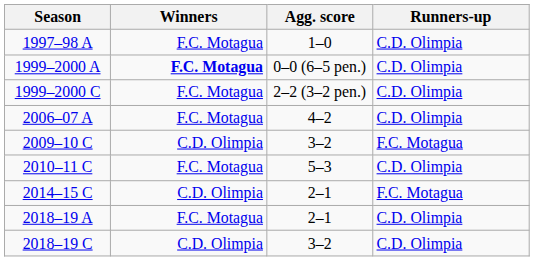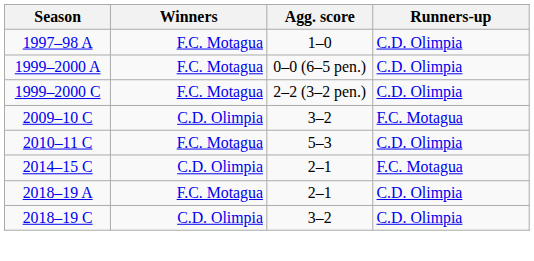1999–2000 A | Winners: bold -> normal
- row: 2006–07 A | F.C. Motagua | 4–2 | C.D. Olimpia
